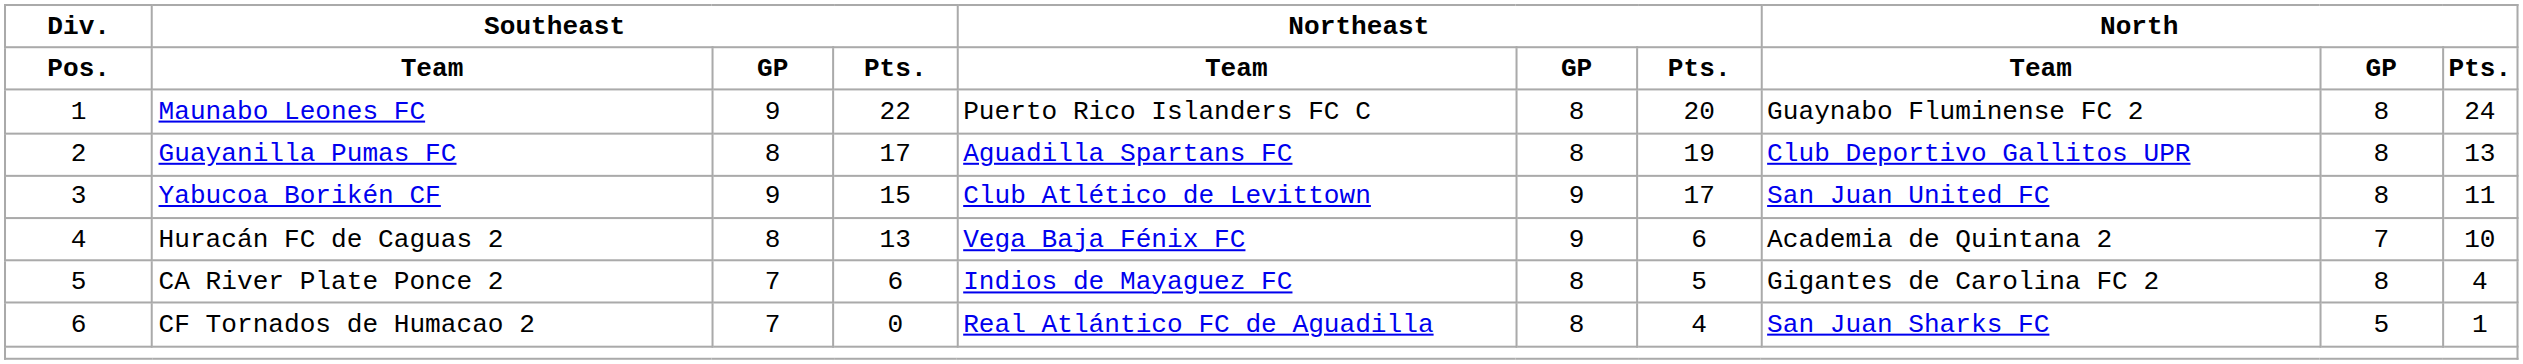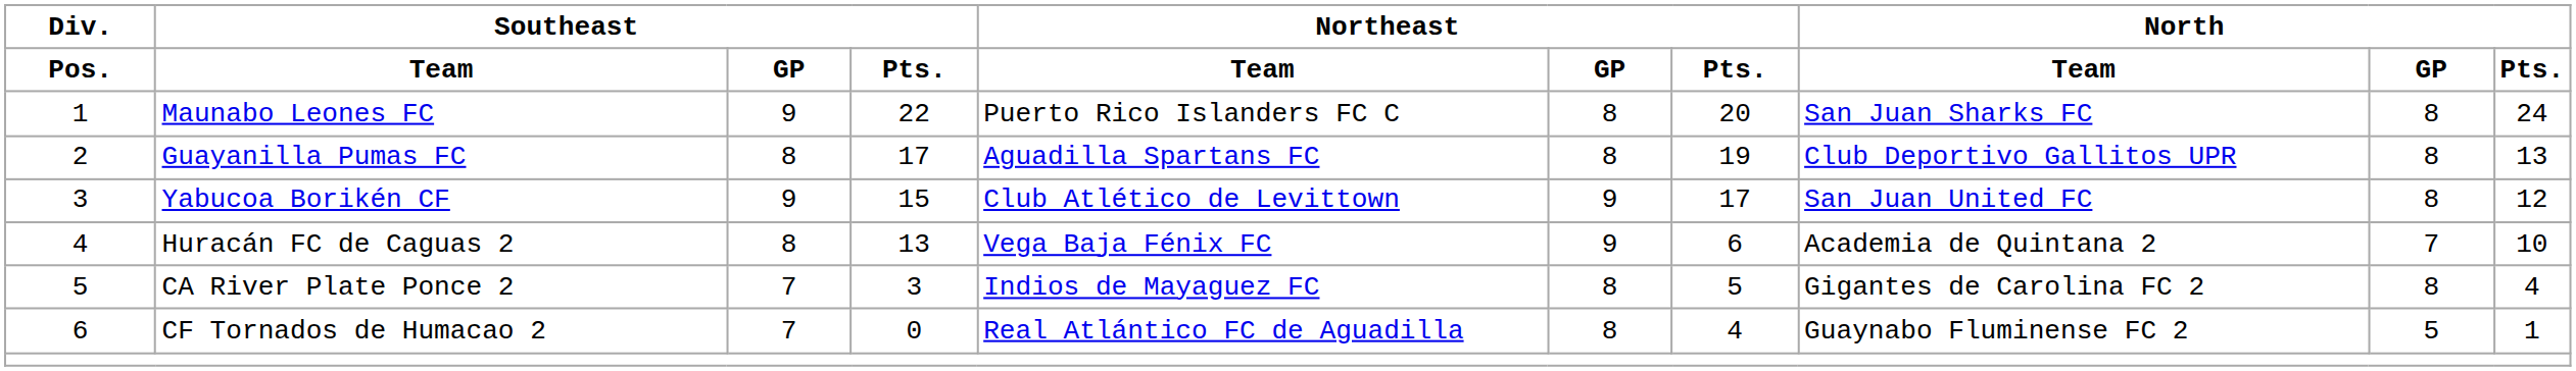Maunabo Leones FC | North / Team: Guaynabo Fluminense FC 2 -> San Juan Sharks FC
Yabucoa Borikén CF | North / Pts.: 11 -> 12
CA River Plate Ponce 2 | Southeast / Pts.: 6 -> 3
CF Tornados de Humacao 2 | North / Team: San Juan Sharks FC -> Guaynabo Fluminense FC 2
